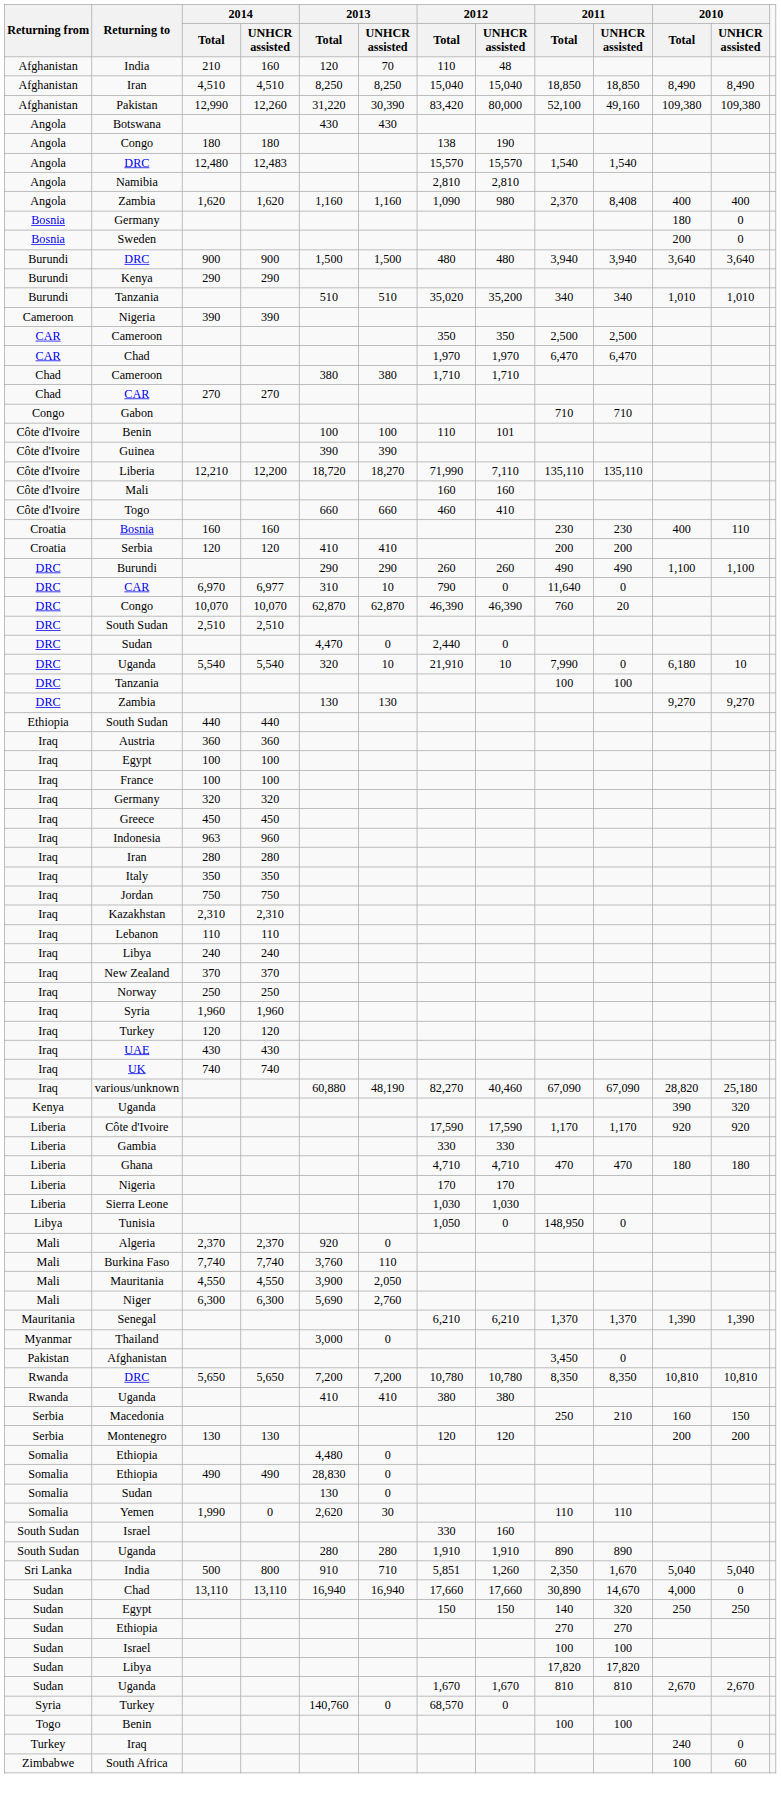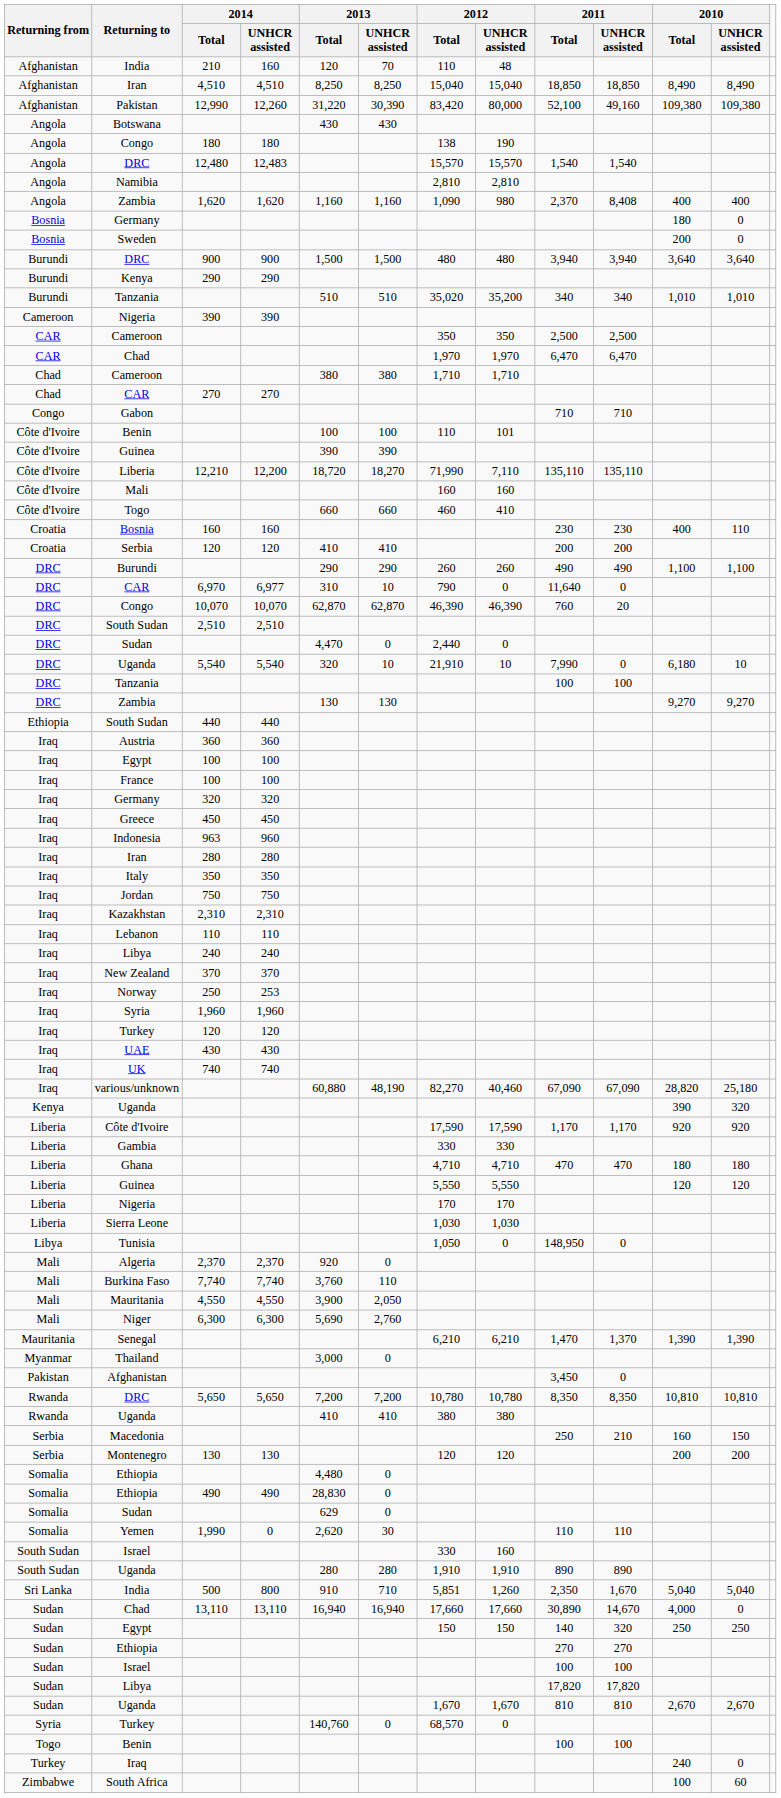Norway | 2014 / UNHCR assisted: 250 -> 253
+ row: Liberia | Guinea | 5,550 | 5,550 | 120 | 120
Senegal | 2011 / Total: 1,370 -> 1,470
Somalia / Sudan | 2013 / Total: 130 -> 629
